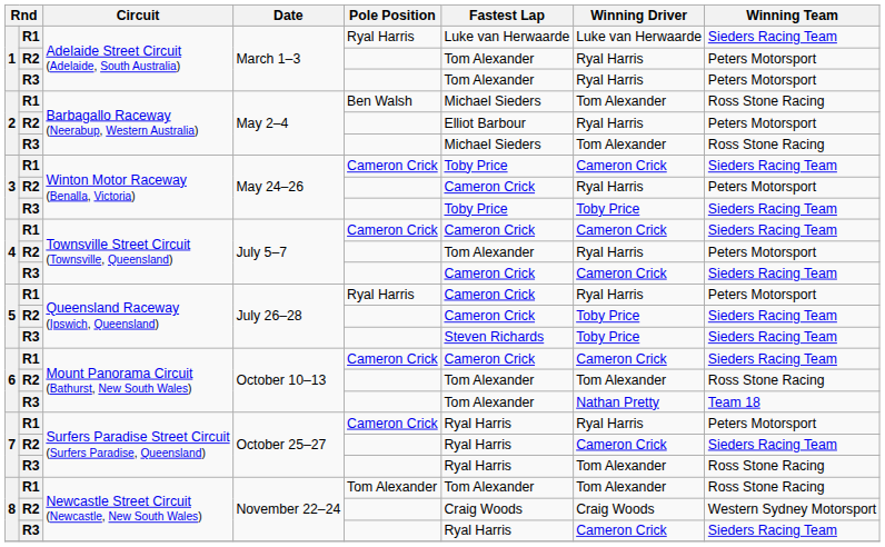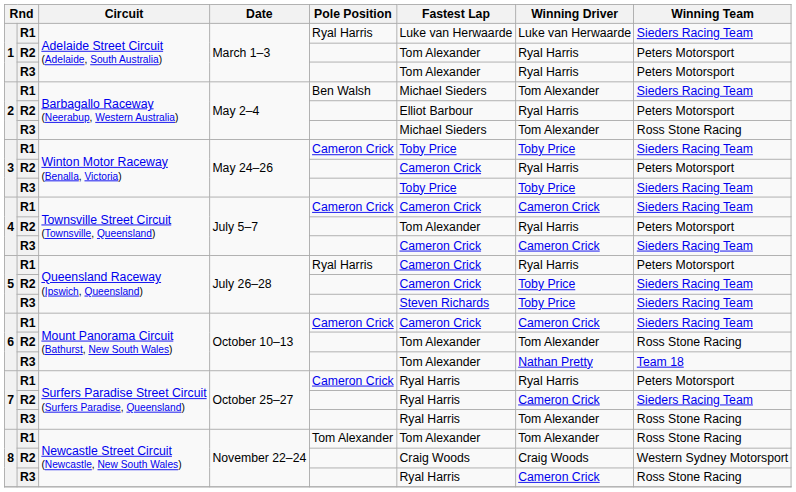2 / R1 | Winning Team: Ross Stone Racing -> Sieders Racing Team
3 / R1 | Winning Driver: Cameron Crick -> Toby Price
8 / R3 | Winning Team: Sieders Racing Team -> Ross Stone Racing
